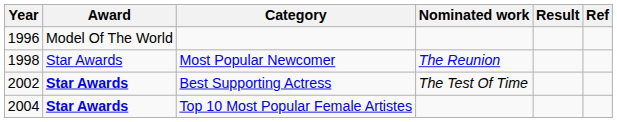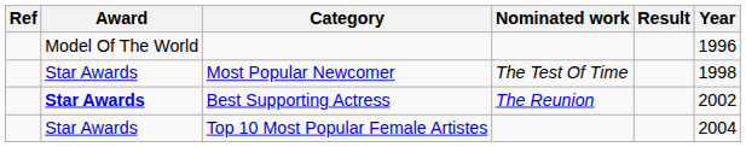columns swapped: Year <-> Ref
Most Popular Newcomer | Nominated work: The Reunion -> The Test Of Time
Best Supporting Actress | Nominated work: The Test Of Time -> The Reunion
Top 10 Most Popular Female Artistes | Award: bold -> normal
